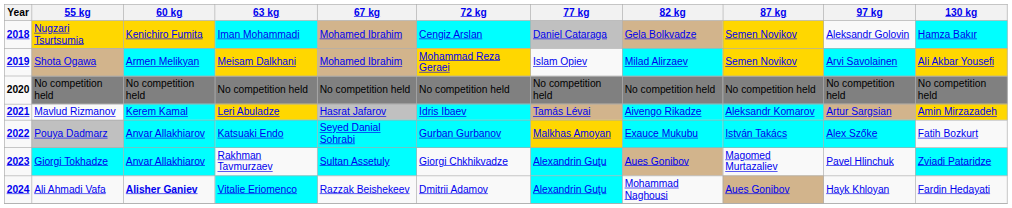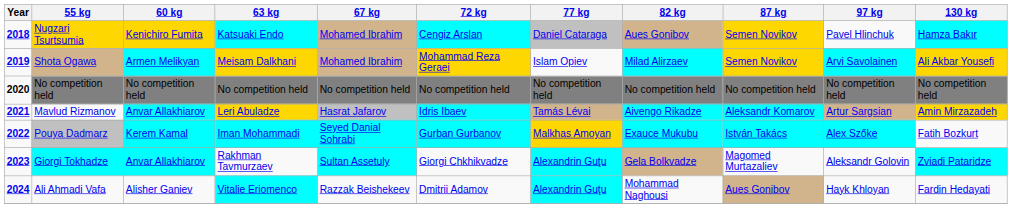Nugzari Tsurtsumia | 63 kg: Iman Mohammadi -> Katsuaki Endo
Nugzari Tsurtsumia | 82 kg: Gela Bolkvadze -> Aues Gonibov
Nugzari Tsurtsumia | 97 kg: Aleksandr Golovin -> Pavel Hlinchuk
Mavlud Rizmanov | 60 kg: Kerem Kamal -> Anvar Allakhiarov
Pouya Dadmarz | 60 kg: Anvar Allakhiarov -> Kerem Kamal
Pouya Dadmarz | 63 kg: Katsuaki Endo -> Iman Mohammadi
Giorgi Tokhadze | 82 kg: Aues Gonibov -> Gela Bolkvadze
Giorgi Tokhadze | 97 kg: Pavel Hlinchuk -> Aleksandr Golovin
Ali Ahmadi Vafa | 60 kg: bold -> normal
